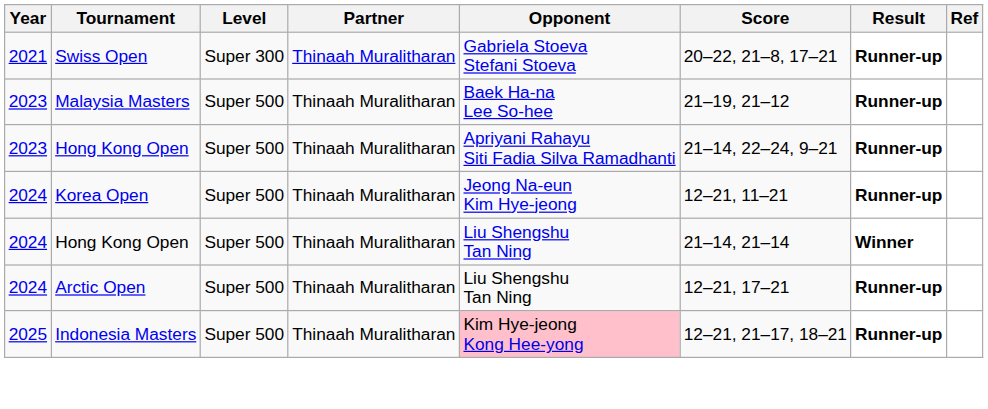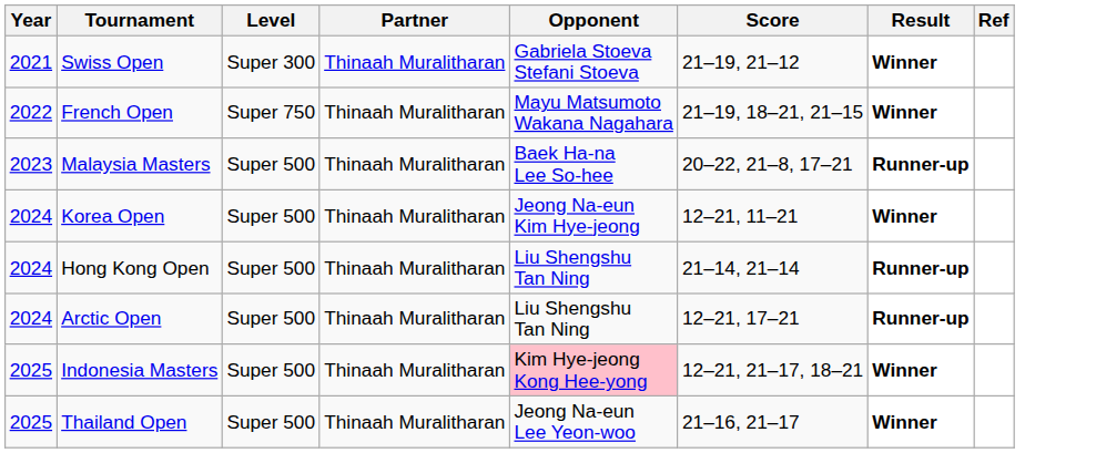Swiss Open | Score: 20–22, 21–8, 17–21 -> 21–19, 21–12
Swiss Open | Result: Runner-up -> Winner
+ row: 2022 | French Open | Super 750 | Thinaah Muralitharan | Mayu Matsumoto Wakana Nagahara | 21–19, 18–21, 21–15 | Winner
Malaysia Masters | Score: 21–19, 21–12 -> 20–22, 21–8, 17–21
- row: 2023 | Hong Kong Open | Super 500 | Thinaah Muralitharan | Apriyani Rahayu Siti Fadia Silva Ramadhanti | 21–14, 22–24, 9–21 | Runner-up
Korea Open | Result: Runner-up -> Winner
2024 / Hong Kong Open | Result: Winner -> Runner-up
Indonesia Masters | Result: Runner-up -> Winner
+ row: 2025 | Thailand Open | Super 500 | Thinaah Muralitharan | Jeong Na-eun Lee Yeon-woo | 21–16, 21–17 | Winner
